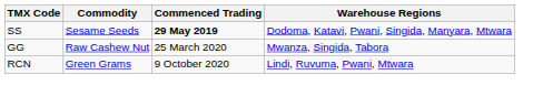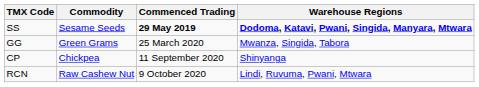SS | Warehouse Regions: normal -> bold
GG | Commodity: Raw Cashew Nut -> Green Grams
+ row: CP | Chickpea | 11 September 2020 | Shinyanga
RCN | Commodity: Green Grams -> Raw Cashew Nut
